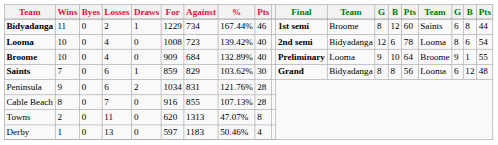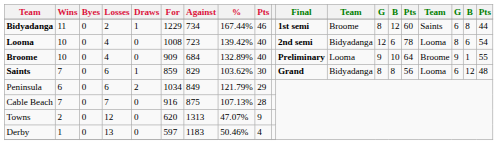Peninsula | Wins: 9 -> 6
Peninsula | Against: 831 -> 849
Peninsula | %: 121.76% -> 121.79%
Peninsula | column 9: 28 -> 29
Cable Beach | Wins: 8 -> 7
Cable Beach | Against: 855 -> 875
Towns | Losses: 11 -> 12
Towns | column 9: 8 -> 9
